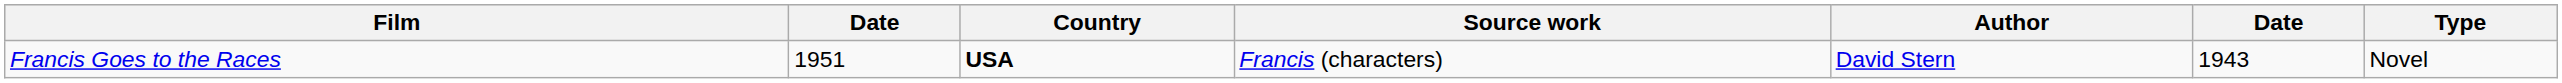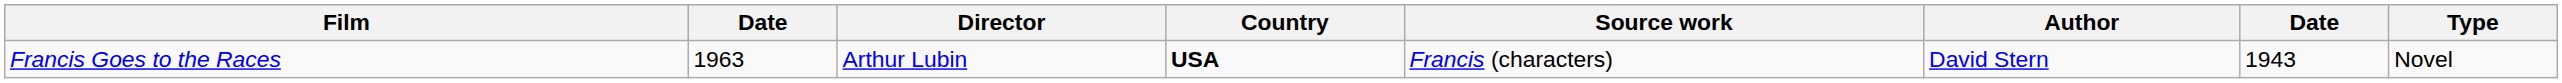+ column: Director | Arthur Lubin
Francis Goes to the Races | column 2: 1951 -> 1963
